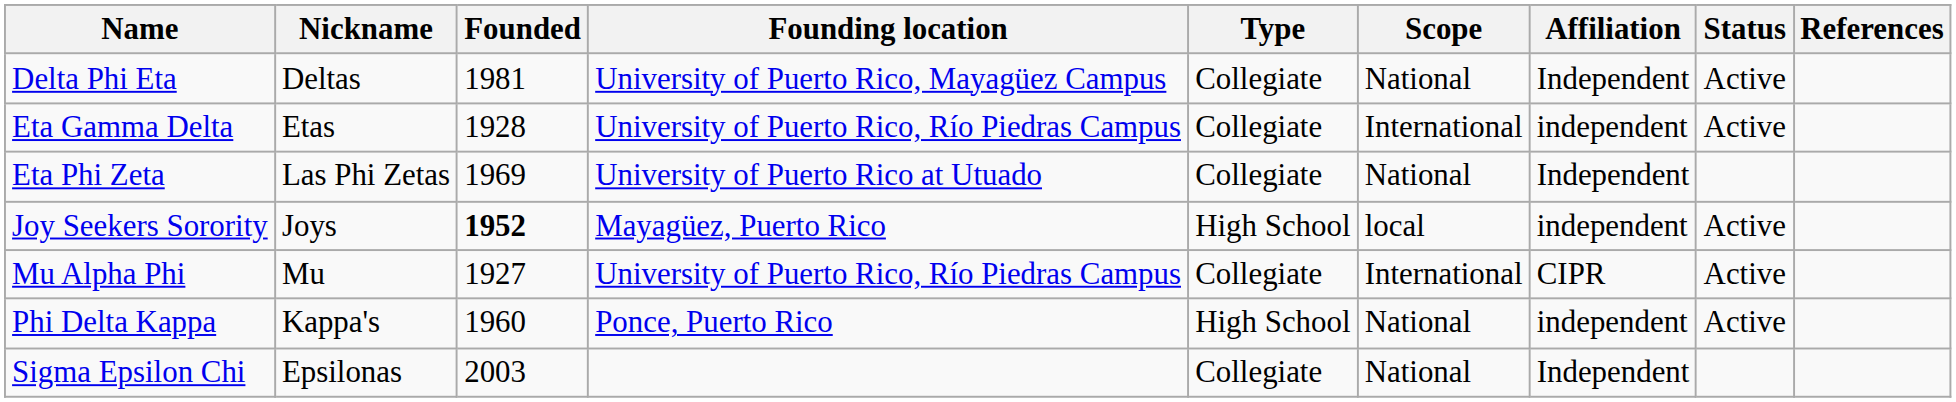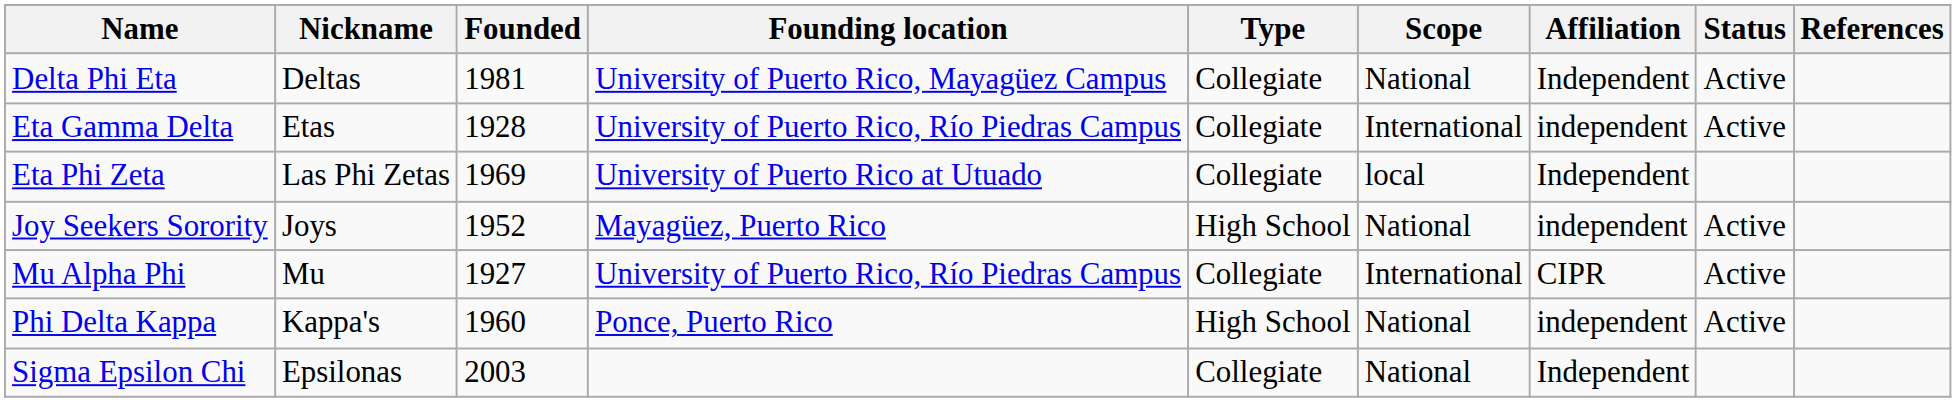Eta Phi Zeta | Scope: National -> local
Joy Seekers Sorority | Founded: bold -> normal
Joy Seekers Sorority | Scope: local -> National
